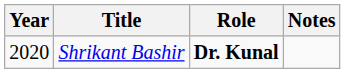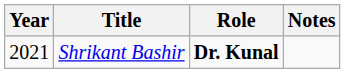Shrikant Bashir | Year: 2020 -> 2021
